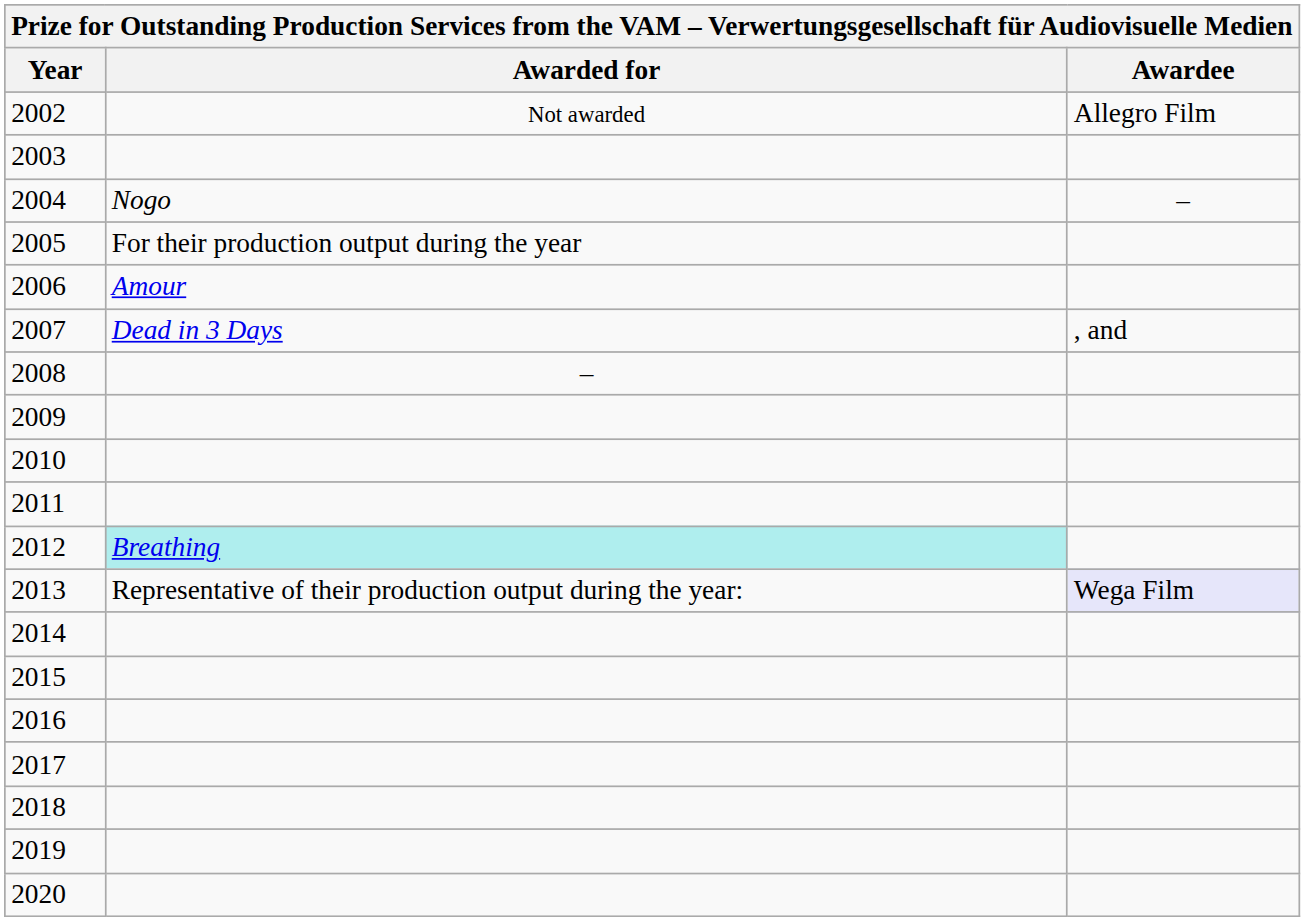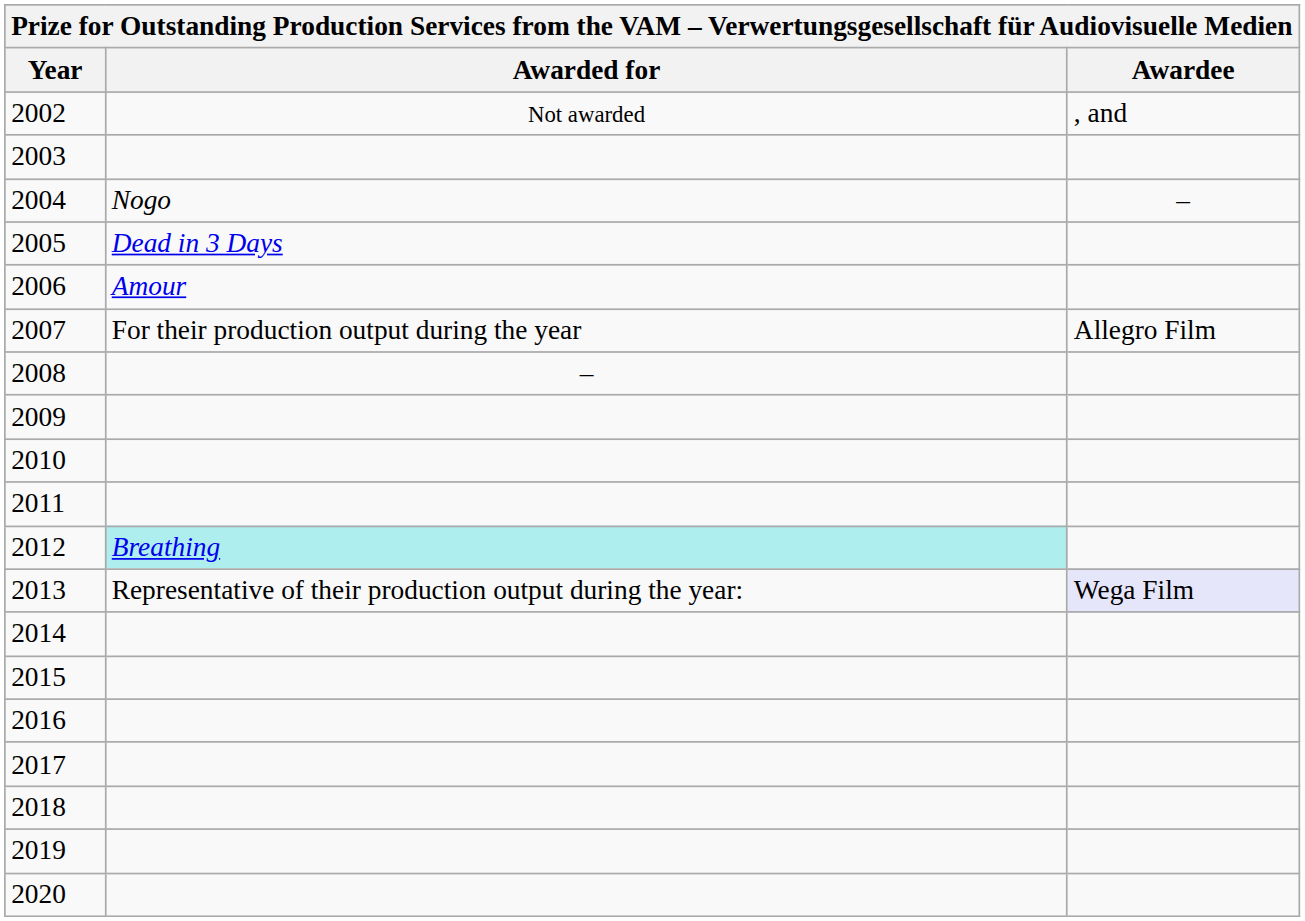2002 | Awardee: Allegro Film -> , and
2005 | Awarded for: For their production output during the year -> Dead in 3 Days
2007 | Awarded for: Dead in 3 Days -> For their production output during the year
2007 | Awardee: , and -> Allegro Film
